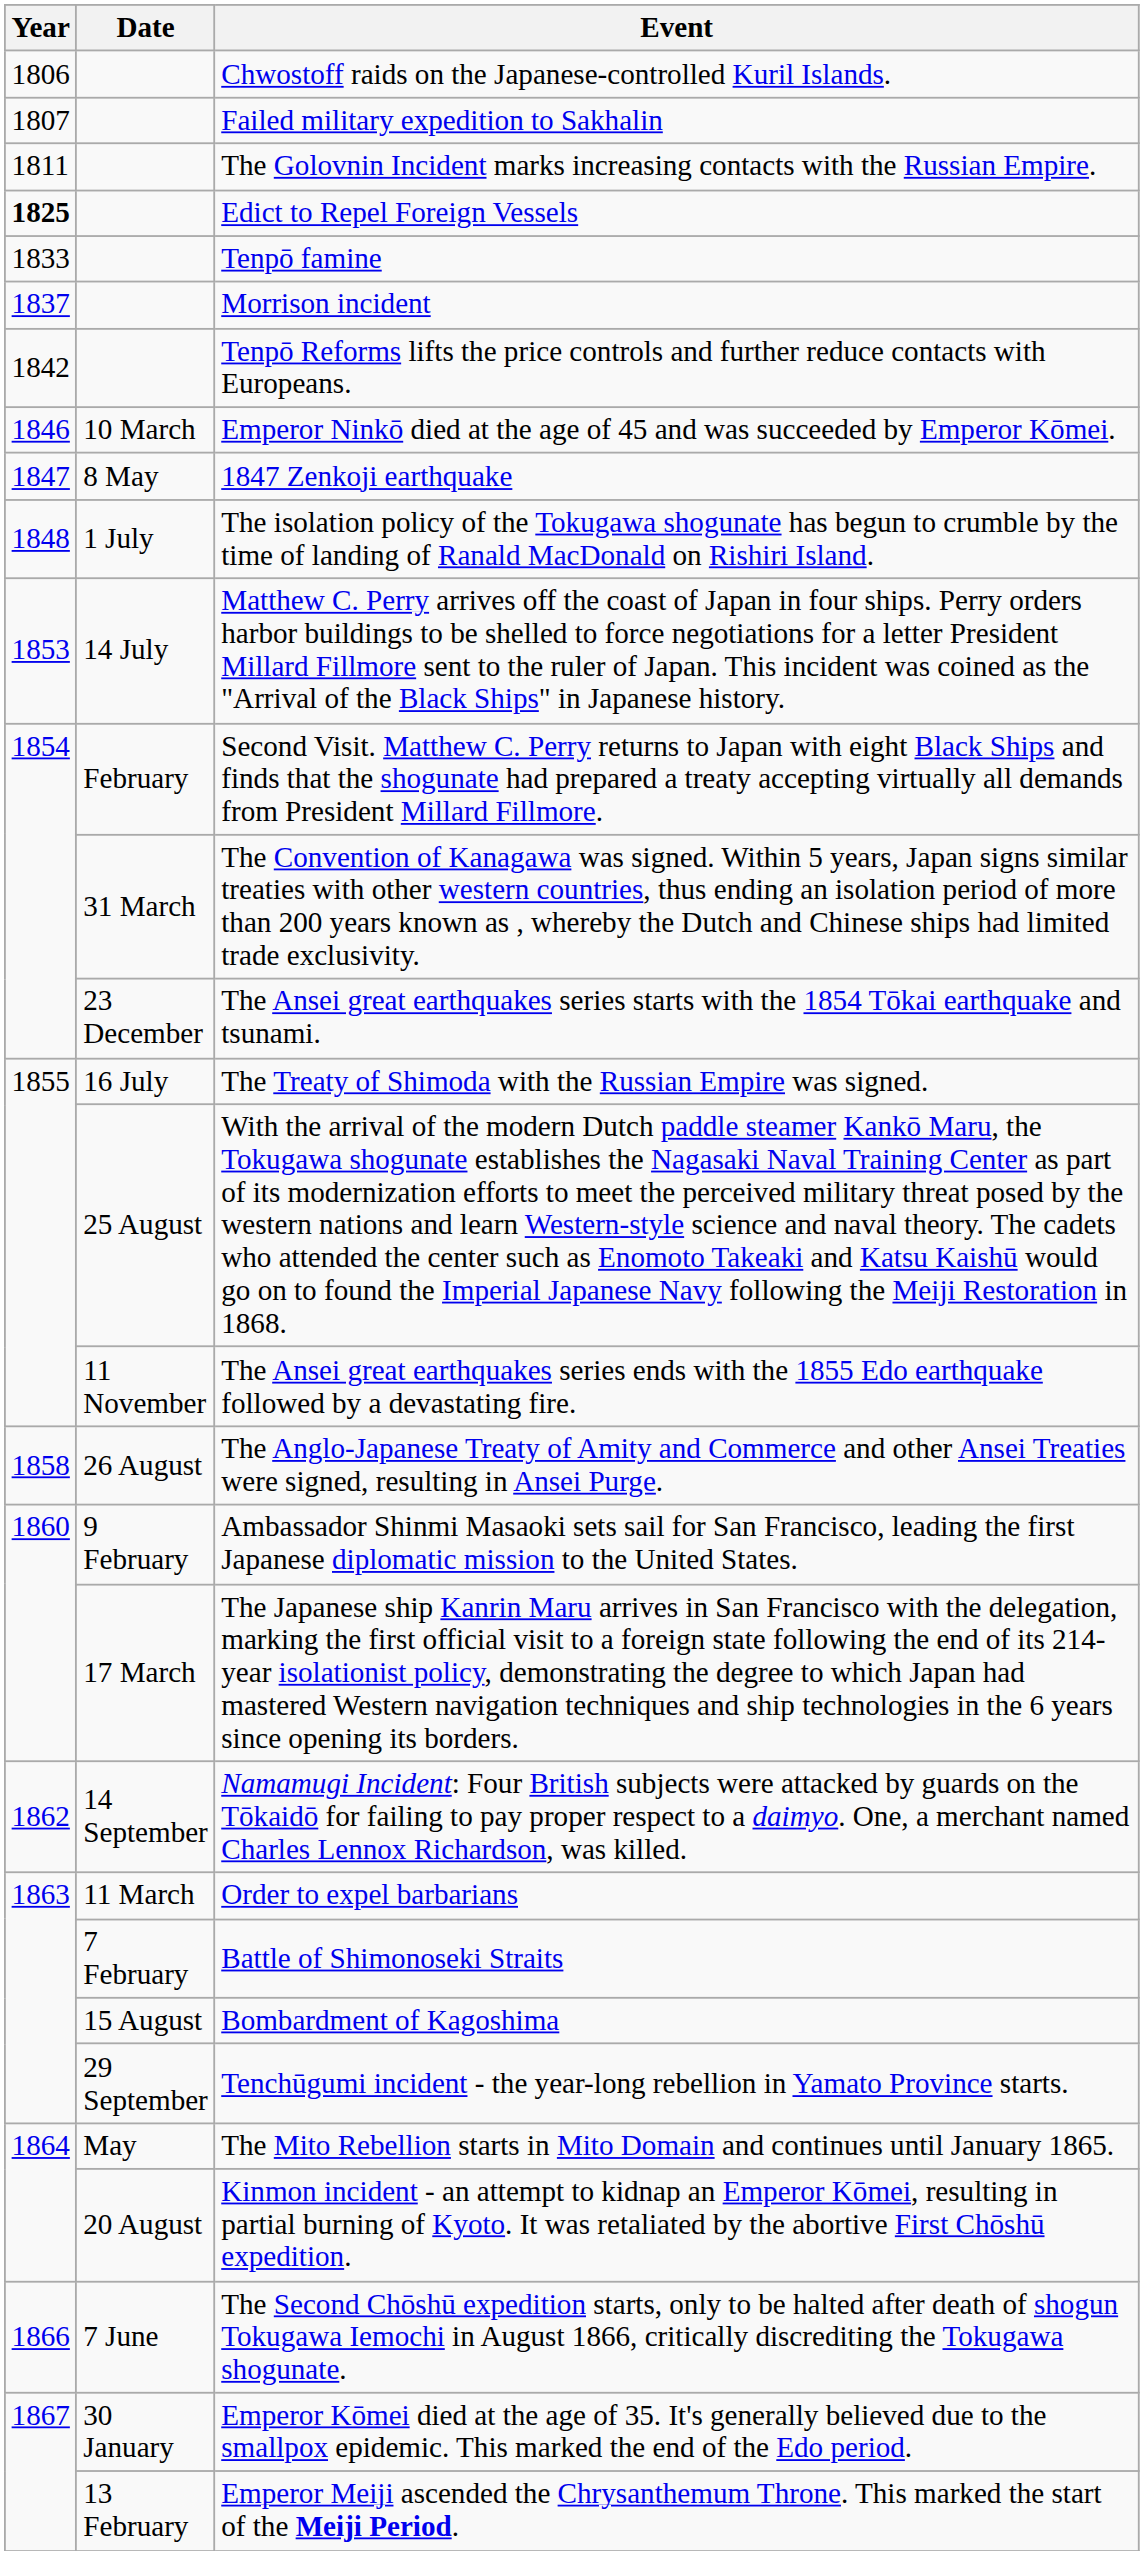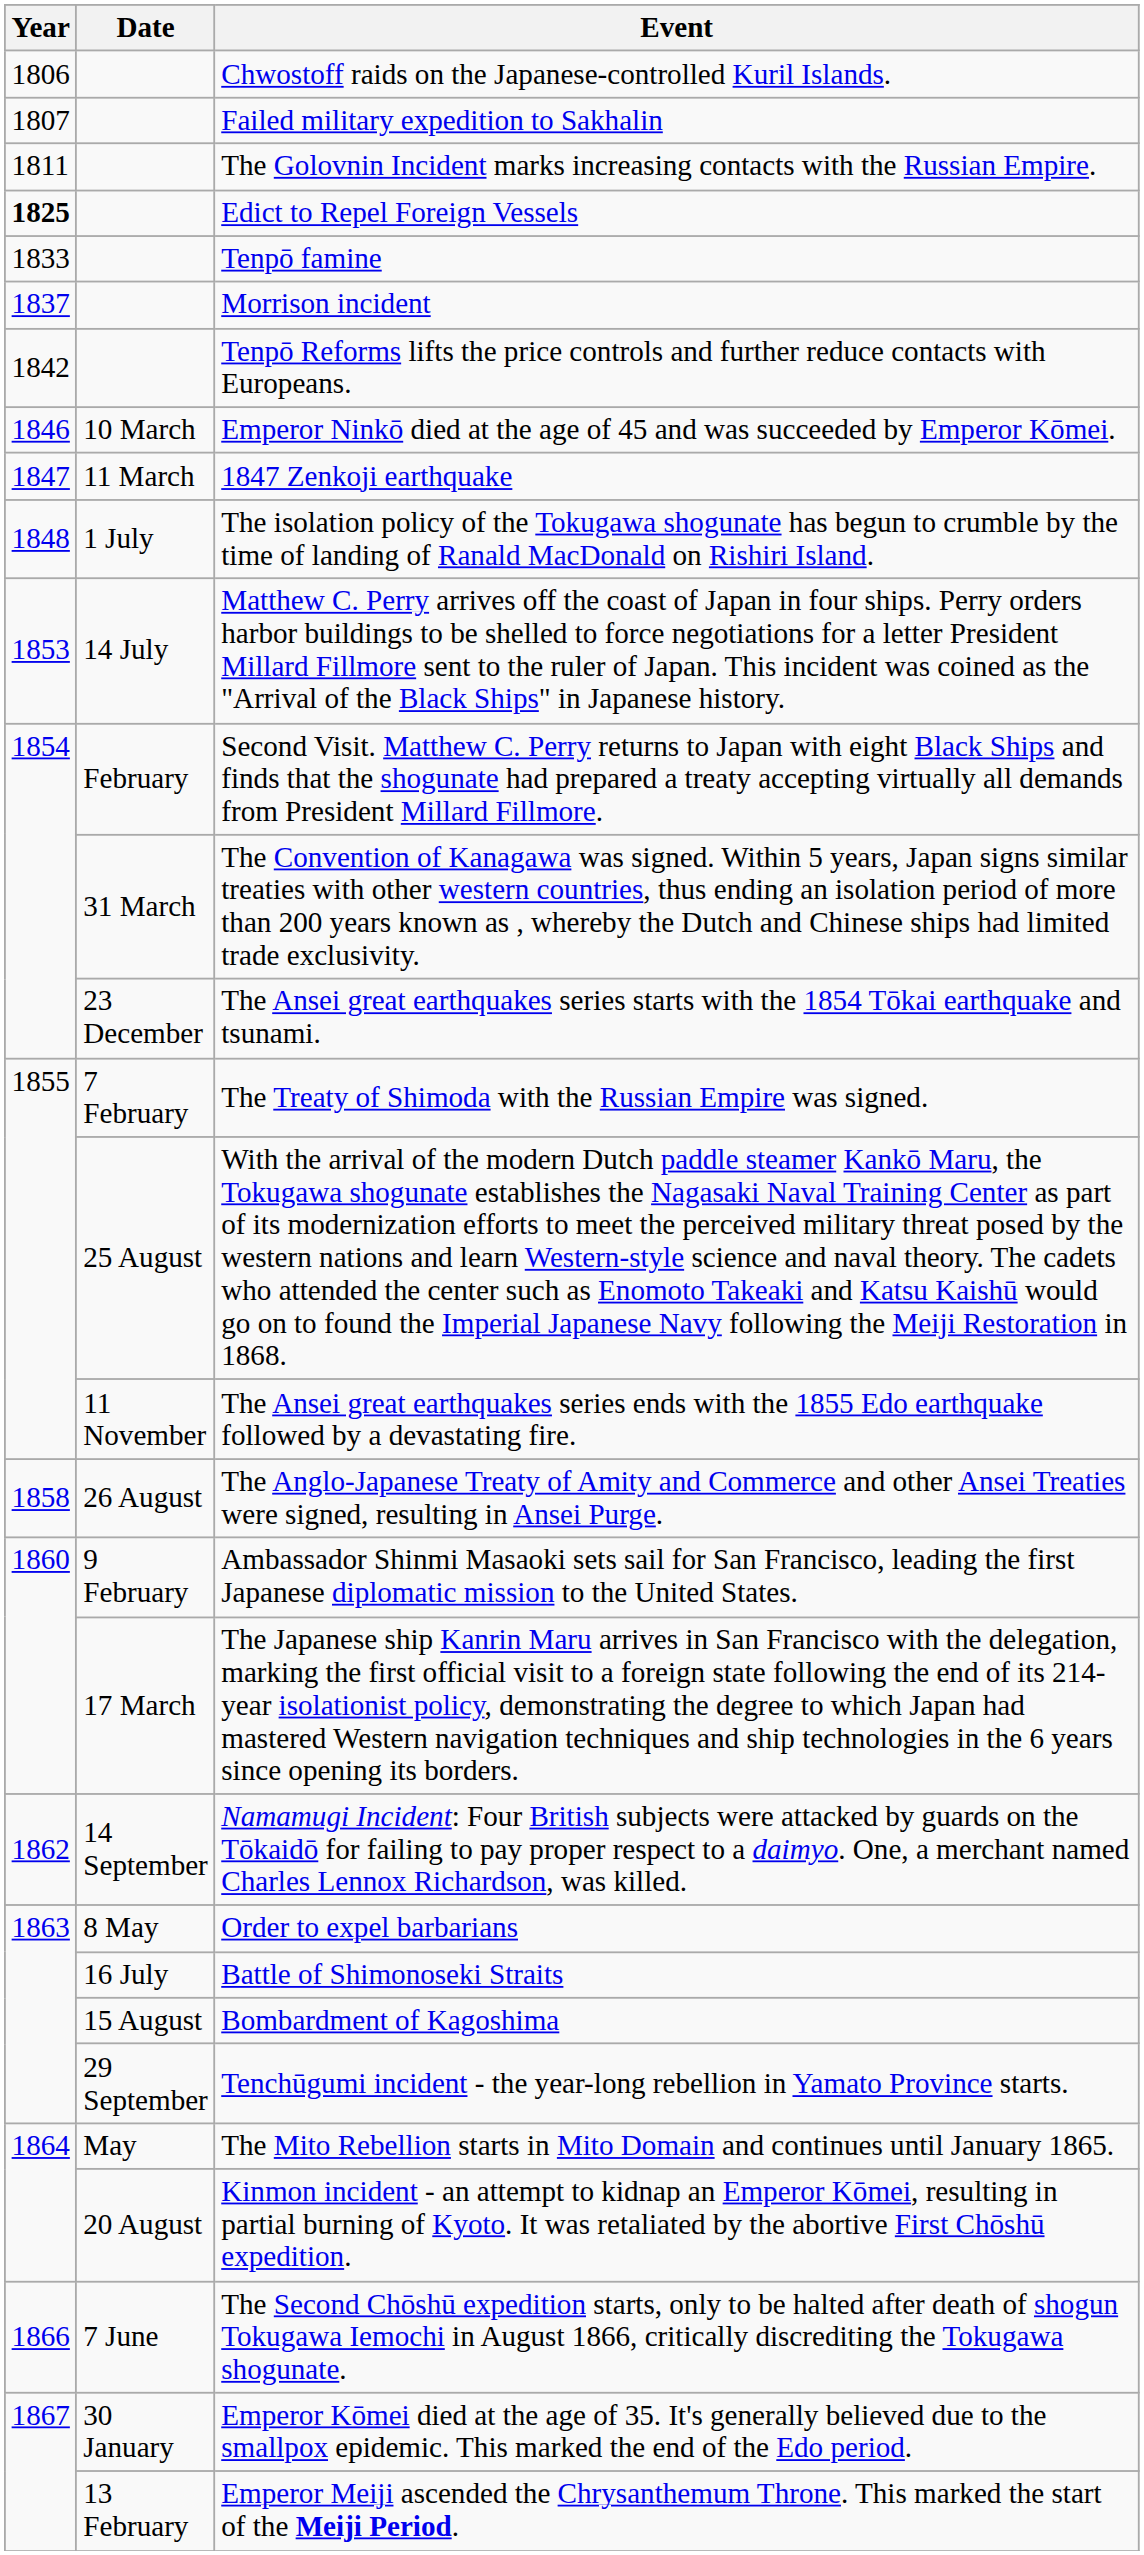1847 Zenkoji earthquake | Date: 8 May -> 11 March
The Treaty of Shimoda with the Russian Empire was signed. | Date: 16 July -> 7 February
Order to expel barbarians | Date: 11 March -> 8 May
Battle of Shimonoseki Straits | Date: 7 February -> 16 July
